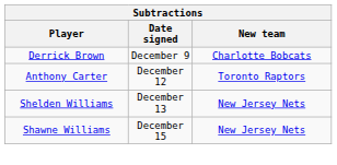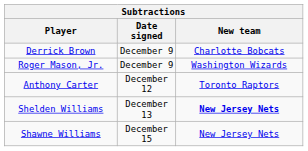+ row: Roger Mason, Jr. | December 9 | Washington Wizards
Shelden Williams | New team: normal -> bold
